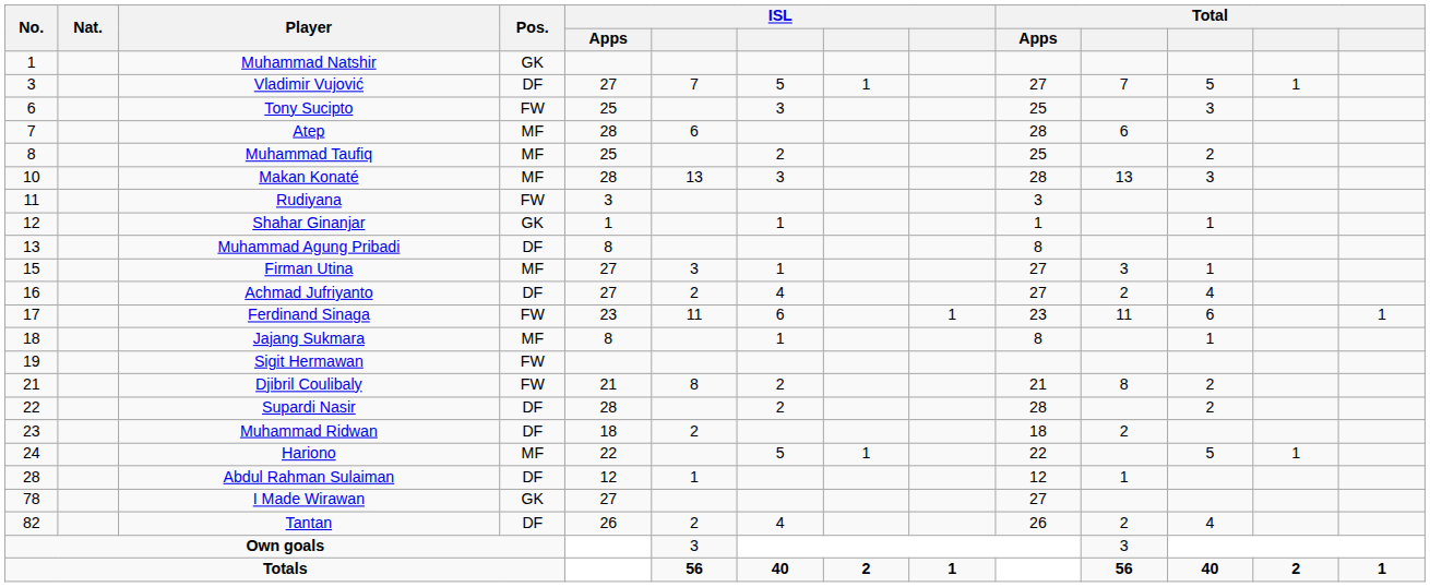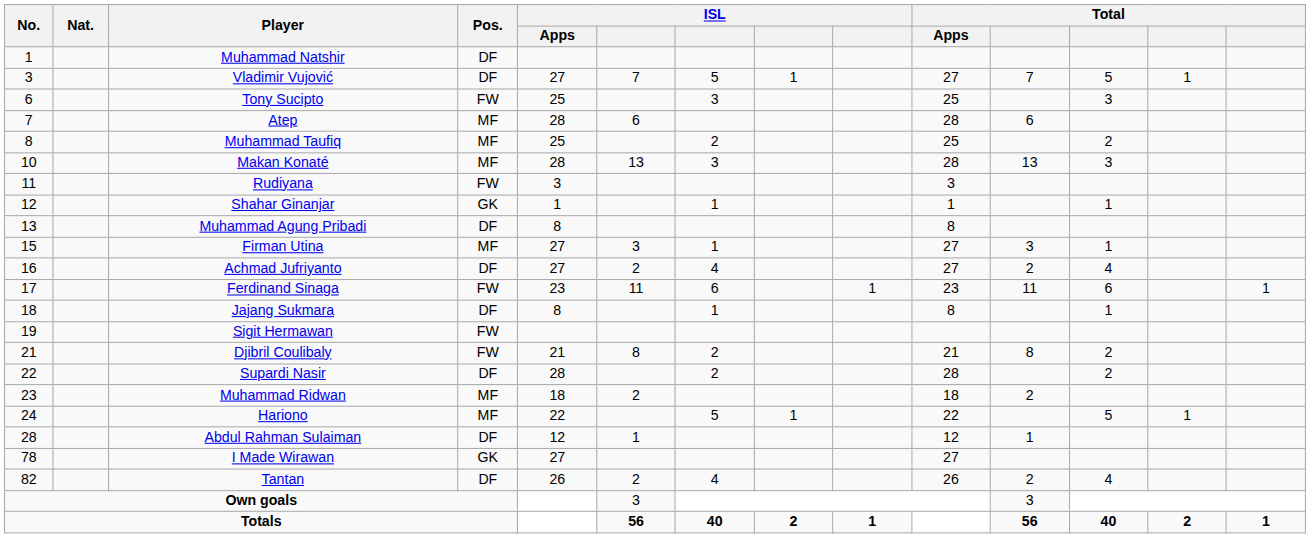Muhammad Natshir | Pos.: GK -> DF
Jajang Sukmara | Pos.: MF -> DF
Muhammad Ridwan | Pos.: DF -> MF
